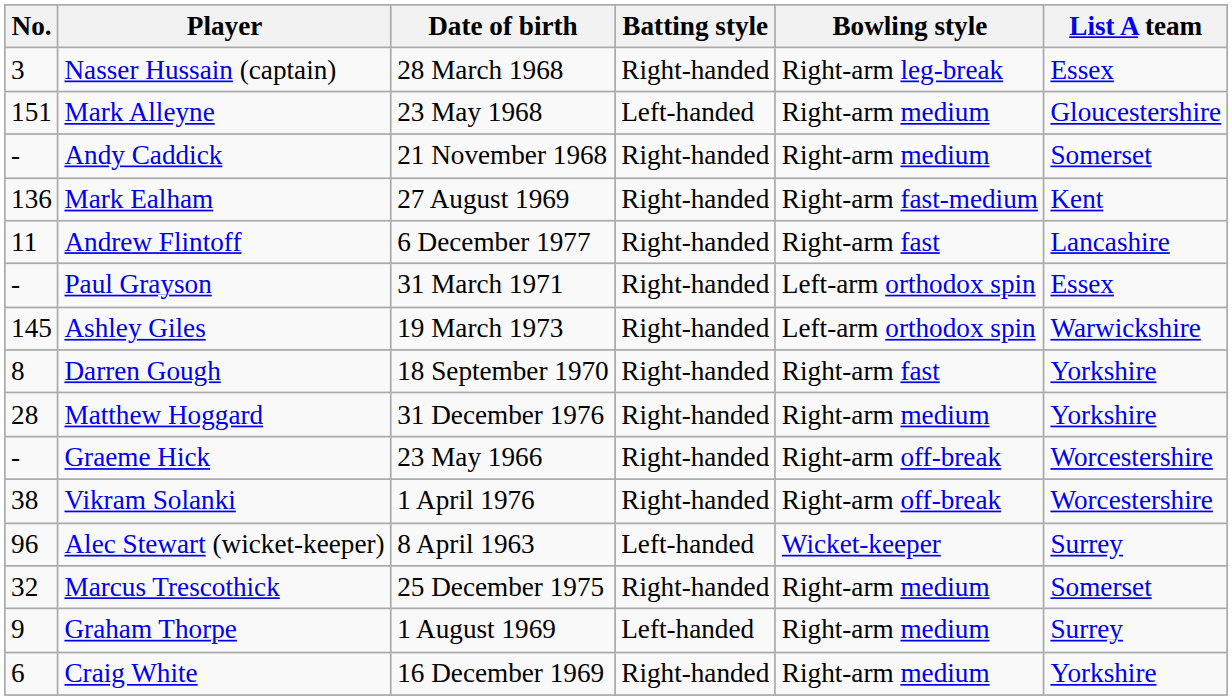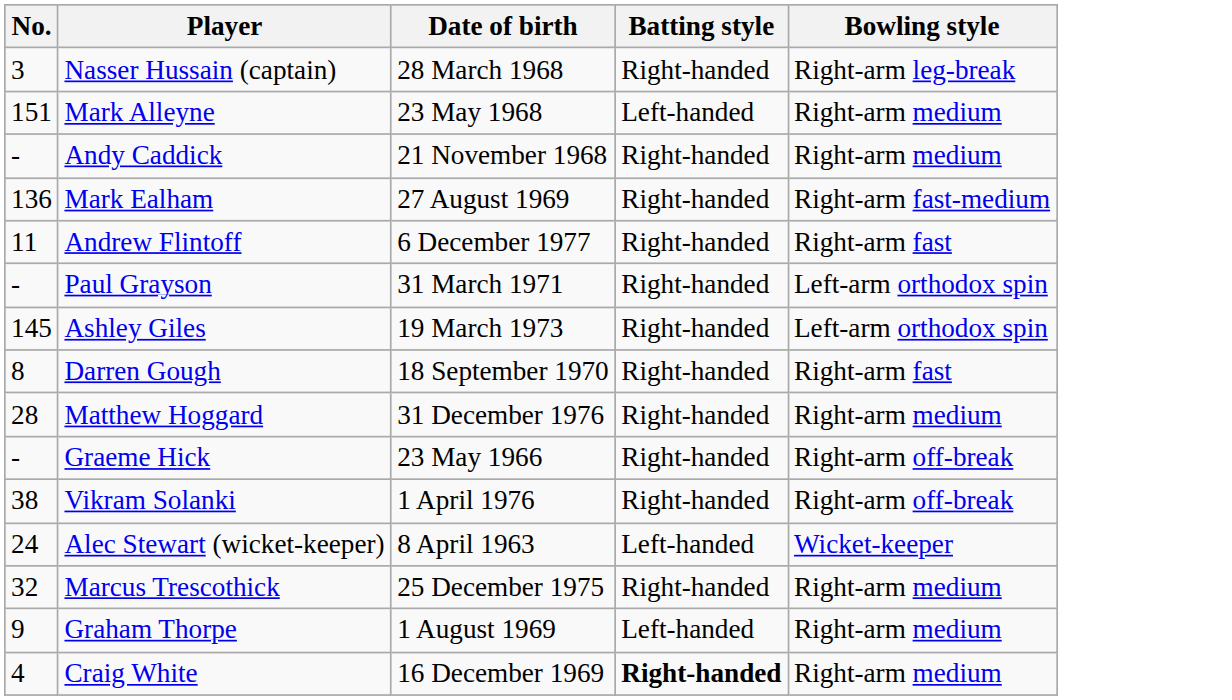- column: List A team | Essex | Gloucestershire | Somerset | Kent | Lancashire | Essex | Warwickshire | Yorkshire | Yorkshire | Worcestershire | Worcestershire | Surrey | Somerset | Surrey | Yorkshire
Alec Stewart (wicket-keeper) | No.: 96 -> 24
Craig White | No.: 6 -> 4
Craig White | Batting style: normal -> bold
